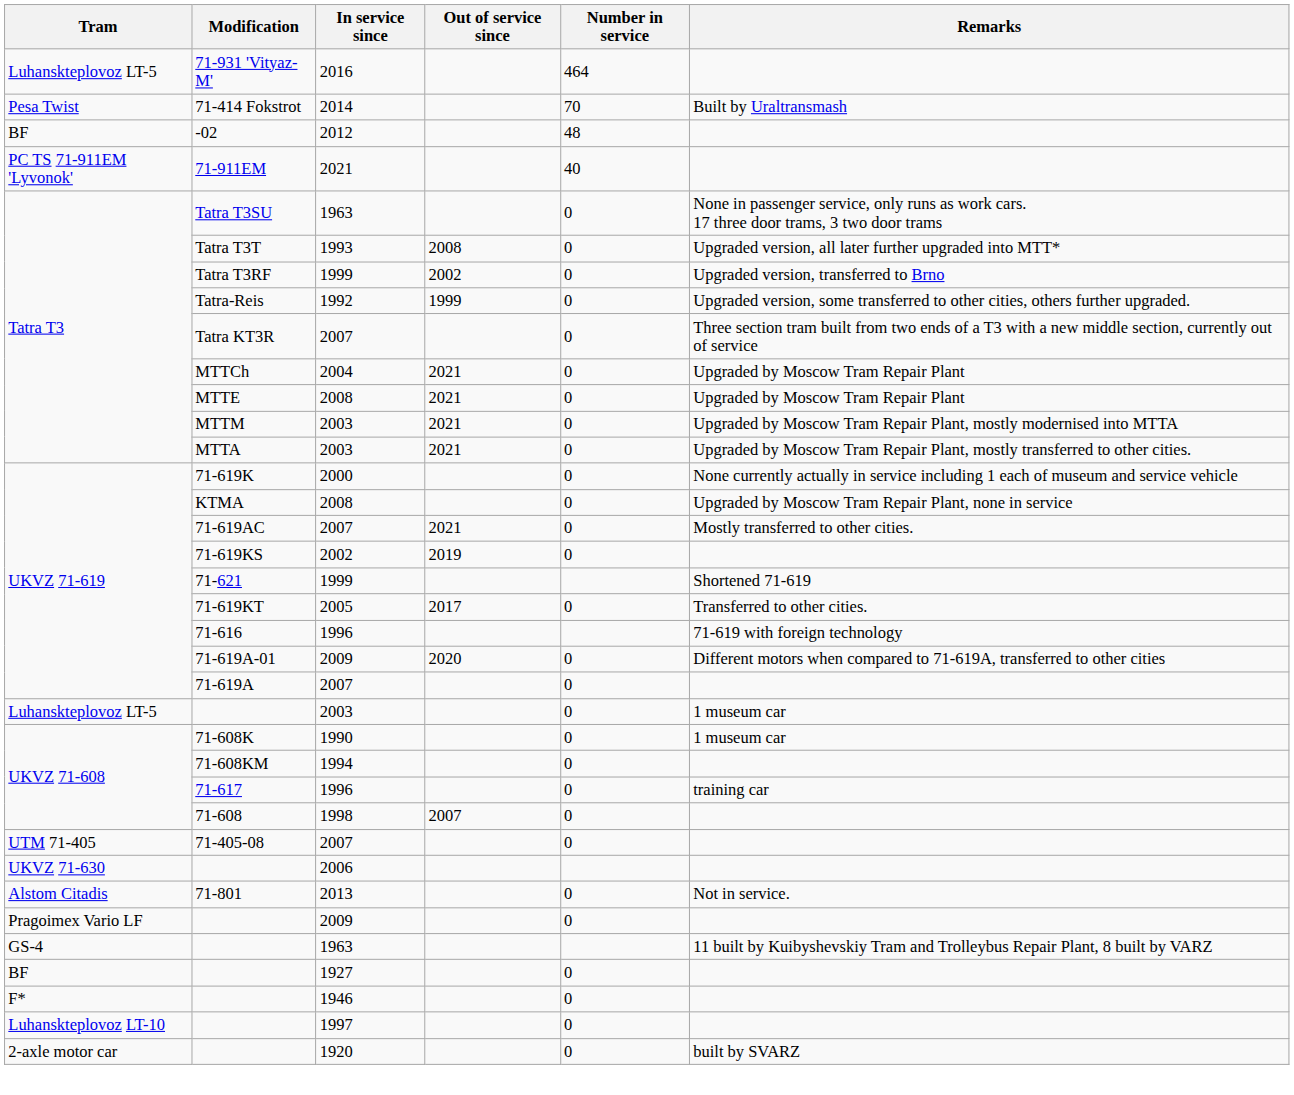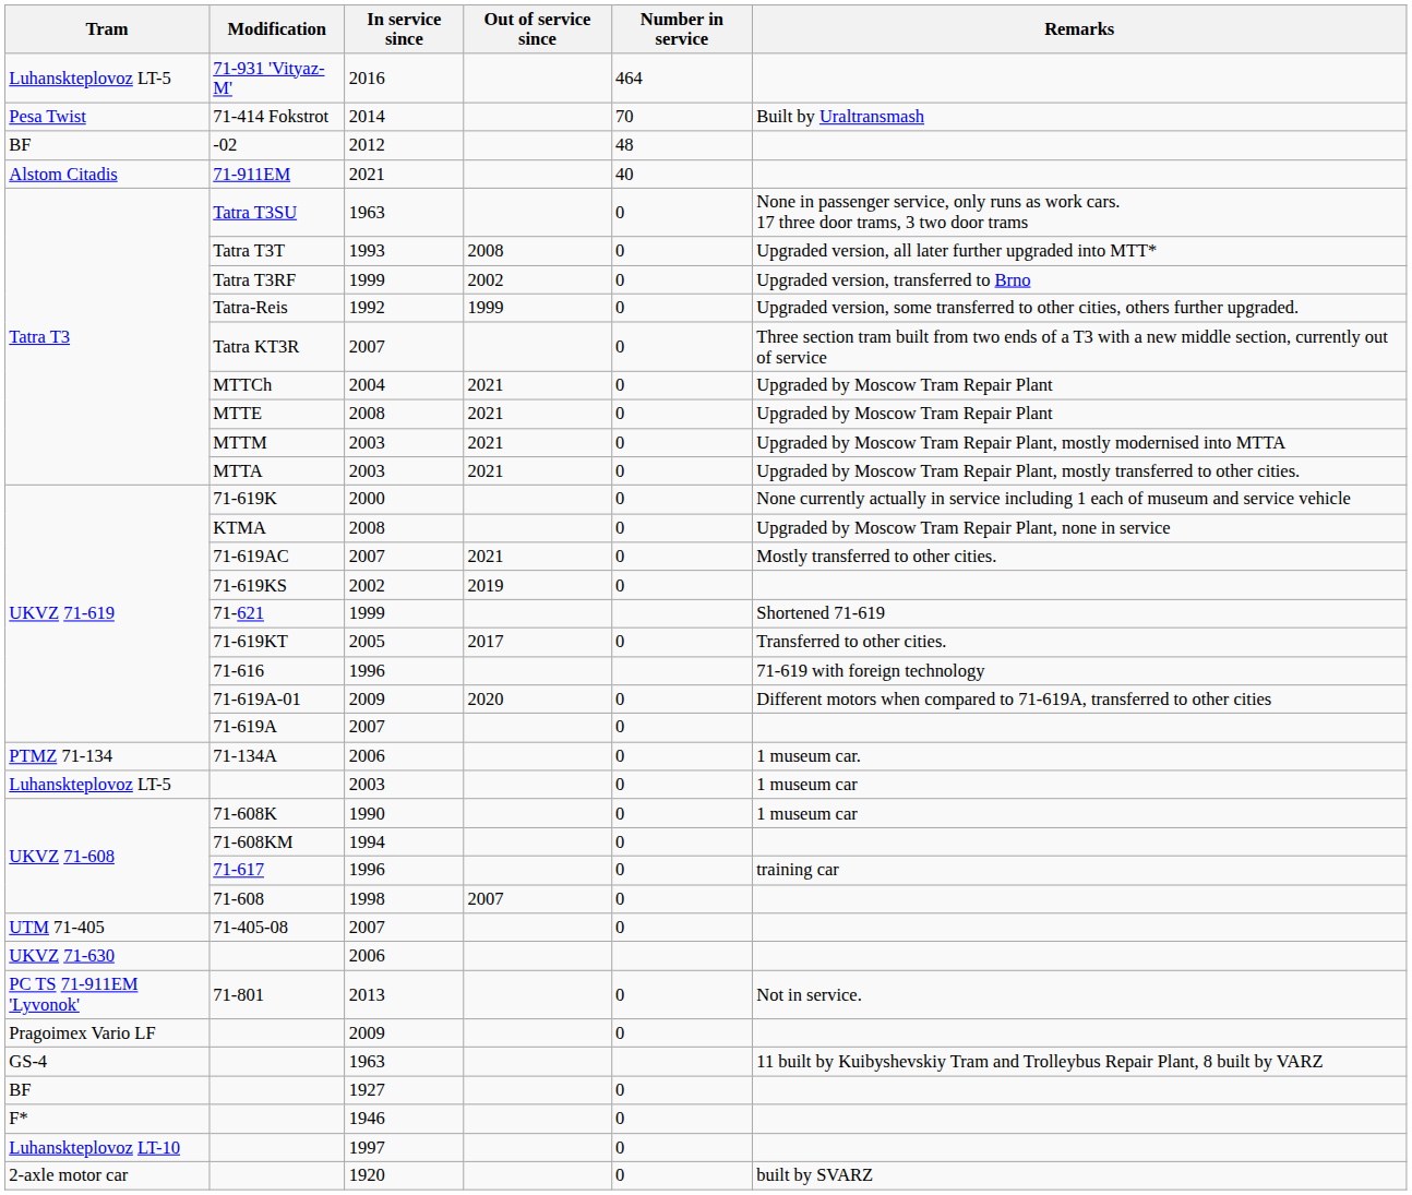71-911EM | Tram: PC TS 71-911EM 'Lyvonok' -> Alstom Citadis
+ row: PTMZ 71-134 | 71-134A | 2006 | 0 | 1 museum car.
71-801 | Tram: Alstom Citadis -> PC TS 71-911EM 'Lyvonok'
